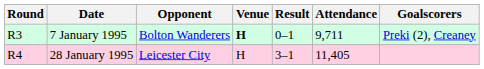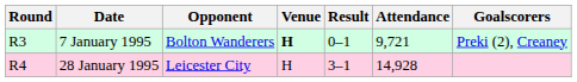7 January 1995 | Attendance: 9,711 -> 9,721
28 January 1995 | Attendance: 11,405 -> 14,928
